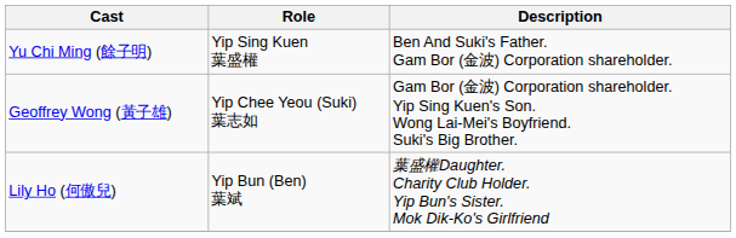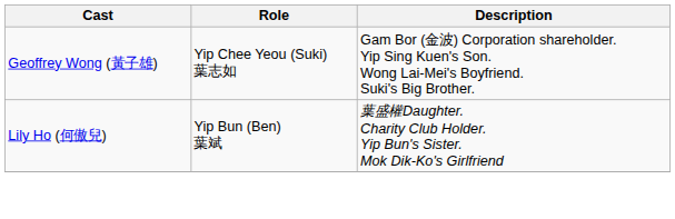- row: Yu Chi Ming (餘子明) | Yip Sing Kuen 葉盛權 | Ben And Suki's Father. Gam Bor (金波) Corporation shareholder.
